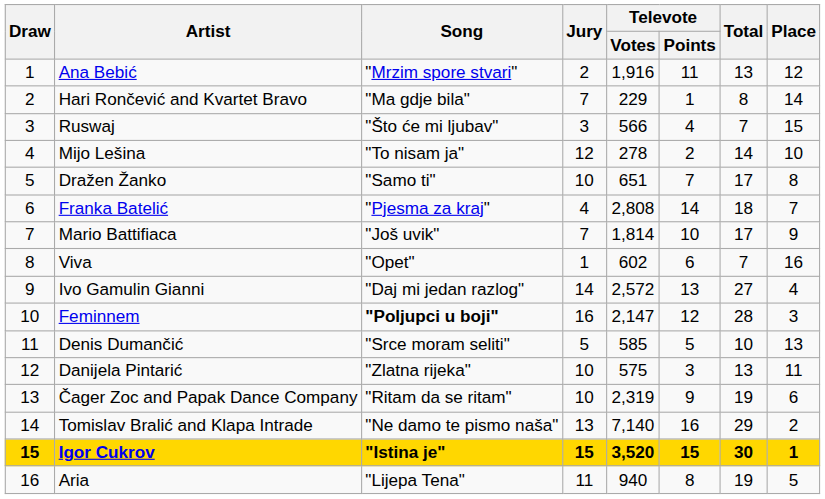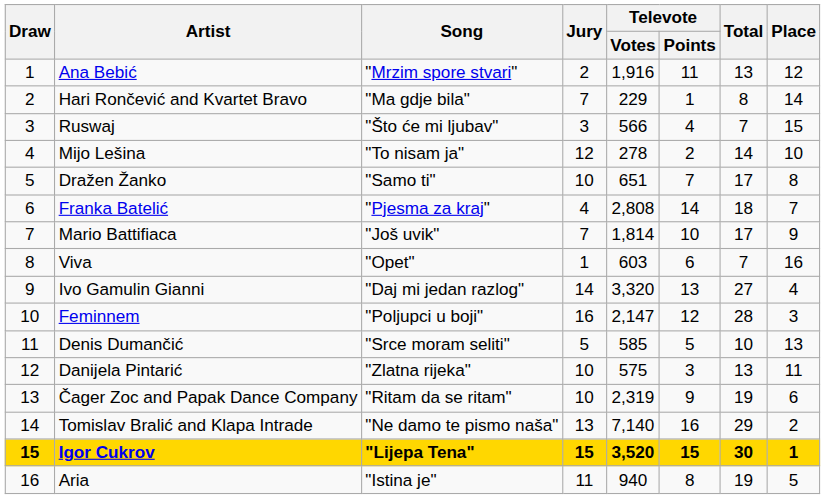Viva | Televote / Votes: 602 -> 603
Ivo Gamulin Gianni | Televote / Votes: 2,572 -> 3,320
Feminnem | Song: bold -> normal
Igor Cukrov | Song: "Istina je" -> "Lijepa Tena"
Aria | Song: "Lijepa Tena" -> "Istina je"
